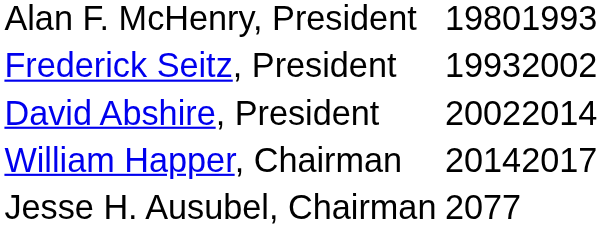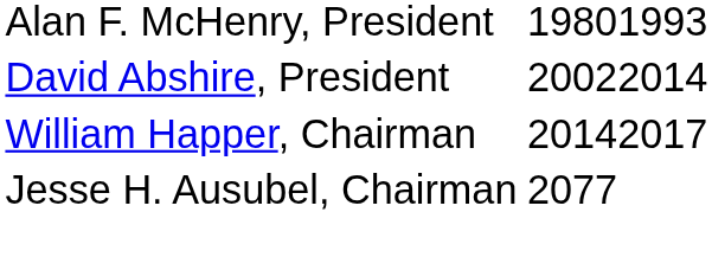- row: Frederick Seitz, President | 19932002
